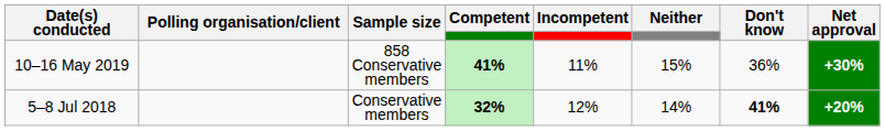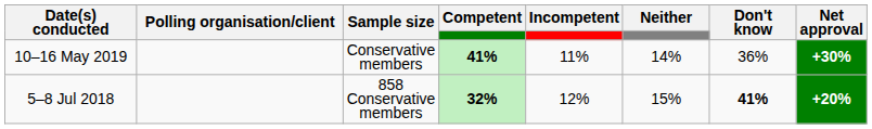10–16 May 2019 | Sample size: 858 Conservative members -> Conservative members
10–16 May 2019 | Neither: 15% -> 14%
5–8 Jul 2018 | Sample size: Conservative members -> 858 Conservative members
5–8 Jul 2018 | Neither: 14% -> 15%
